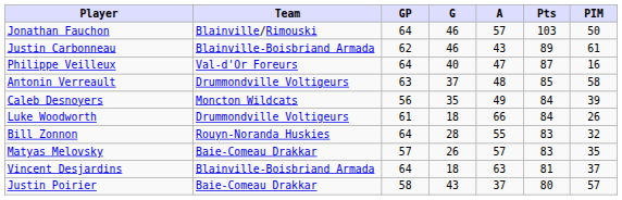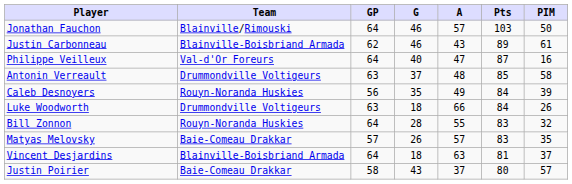Caleb Desnoyers | Team: Moncton Wildcats -> Rouyn-Noranda Huskies
Luke Woodworth | GP: 61 -> 63
